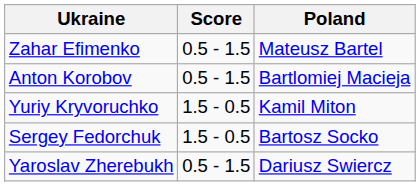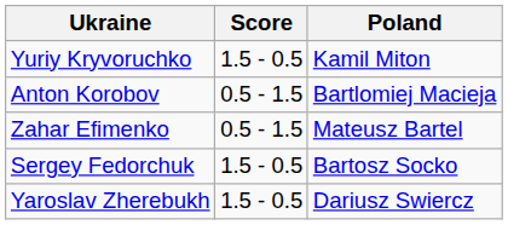rows swapped: Zahar Efimenko <-> Yuriy Kryvoruchko
Yaroslav Zherebukh | Score: 0.5 - 1.5 -> 1.5 - 0.5
